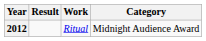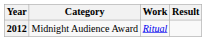columns swapped: Category <-> Result
